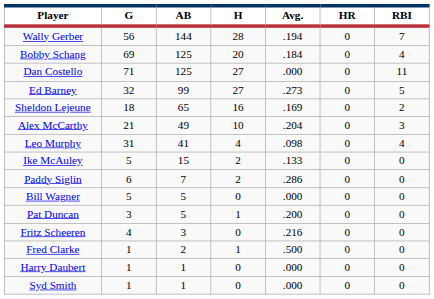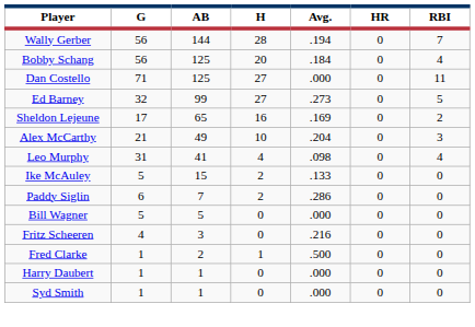Bobby Schang | G: 69 -> 56
Sheldon Lejeune | G: 18 -> 17
- row: Pat Duncan | 3 | 5 | 1 | .200 | 0 | 0
